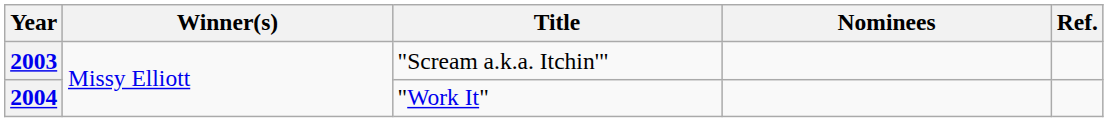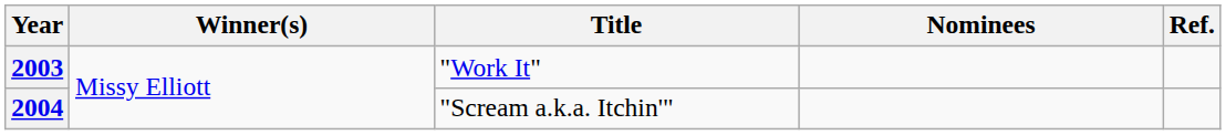2003 | Title: "Scream a.k.a. Itchin'" -> "Work It"
2004 | Title: "Work It" -> "Scream a.k.a. Itchin'"
